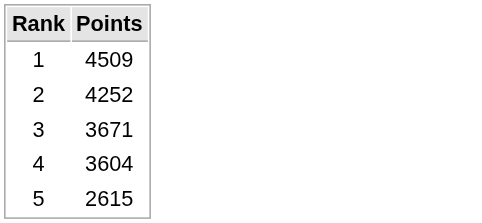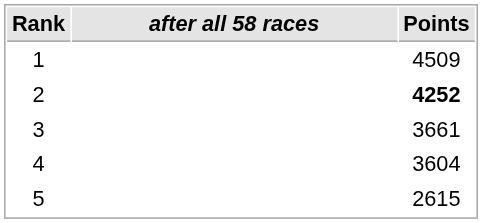+ column: after all 58 races
2 | Points: normal -> bold
3 | Points: 3671 -> 3661
